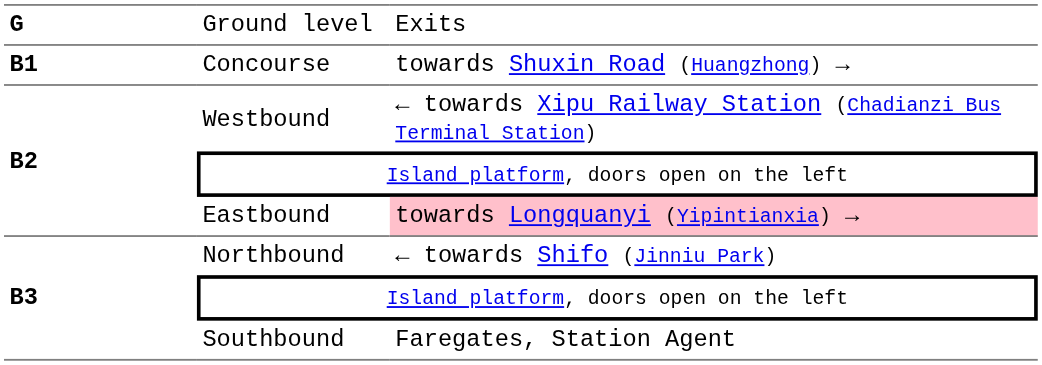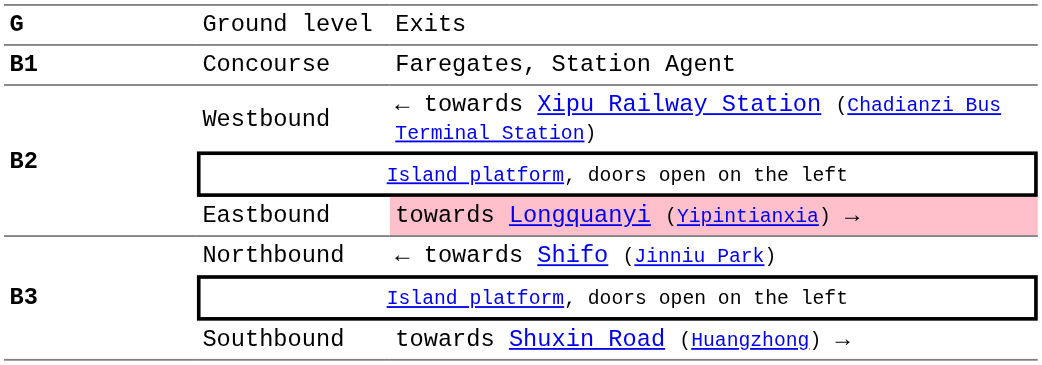Concourse | column 3: towards Shuxin Road (Huangzhong) → -> Faregates, Station Agent
Southbound | column 3: Faregates, Station Agent -> towards Shuxin Road (Huangzhong) →
